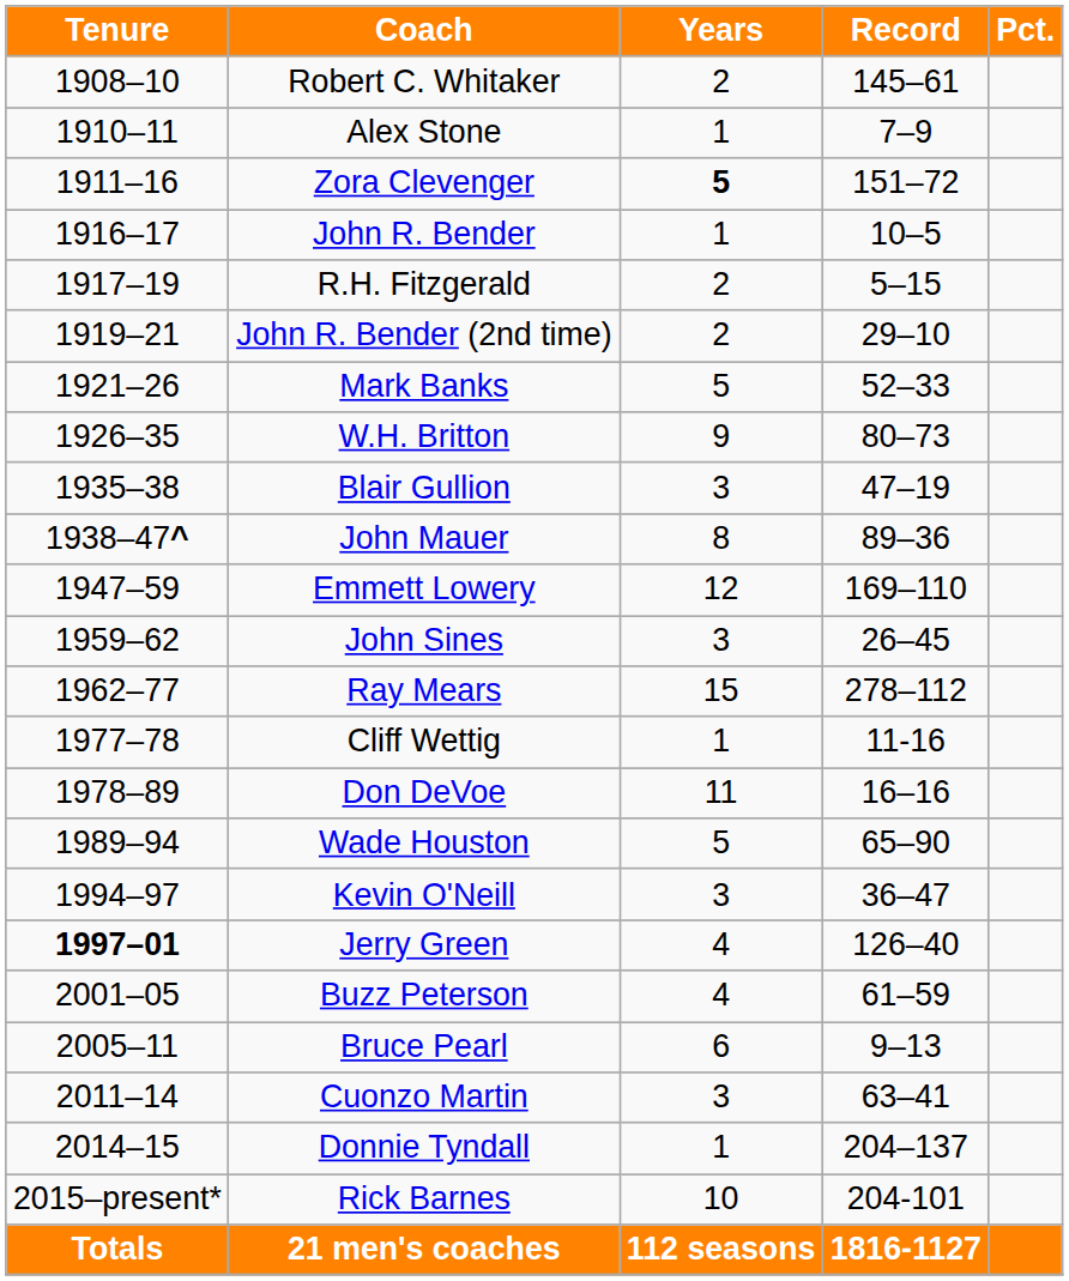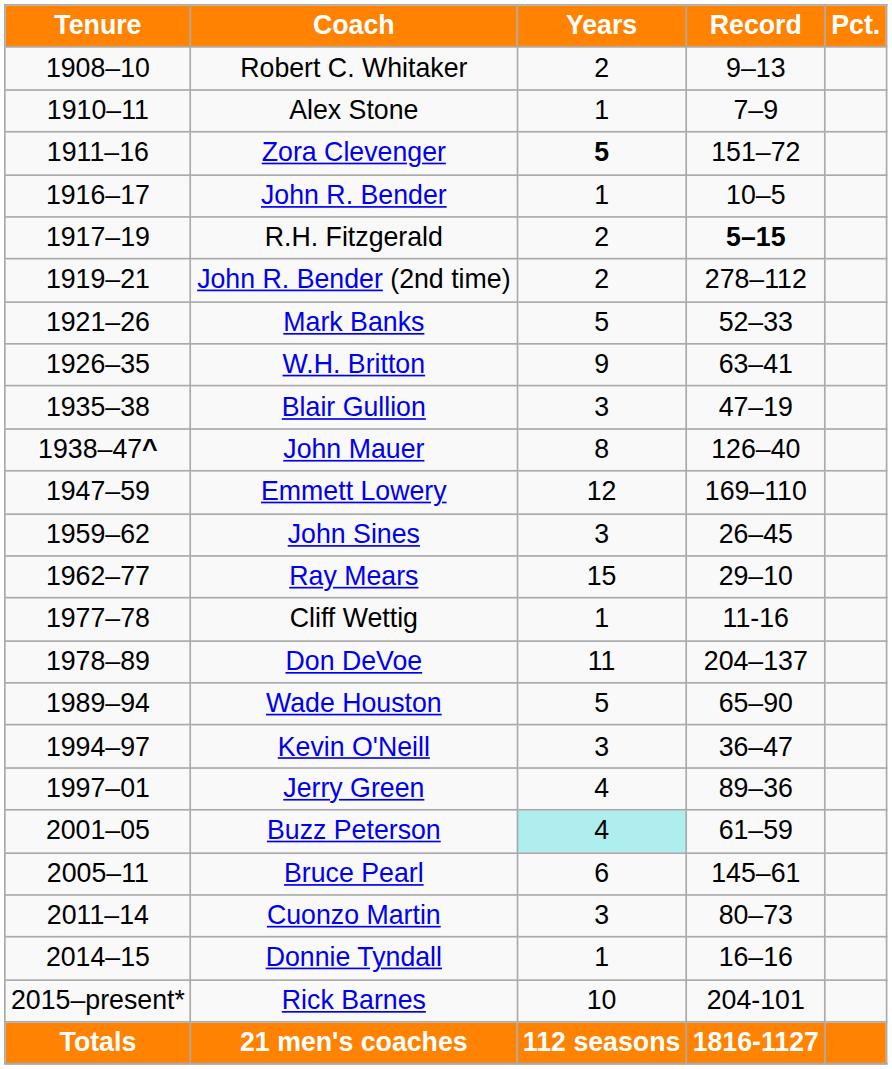Robert C. Whitaker | Record: 145–61 -> 9–13
R.H. Fitzgerald | Record: normal -> bold
John R. Bender (2nd time) | Record: 29–10 -> 278–112
W.H. Britton | Record: 80–73 -> 63–41
John Mauer | Record: 89–36 -> 126–40
Ray Mears | Record: 278–112 -> 29–10
Don DeVoe | Record: 16–16 -> 204–137
Jerry Green | Tenure: bold -> normal
Jerry Green | Record: 126–40 -> 89–36
Buzz Peterson | Years: no background -> paleturquoise background
Bruce Pearl | Record: 9–13 -> 145–61
Cuonzo Martin | Record: 63–41 -> 80–73
Donnie Tyndall | Record: 204–137 -> 16–16
